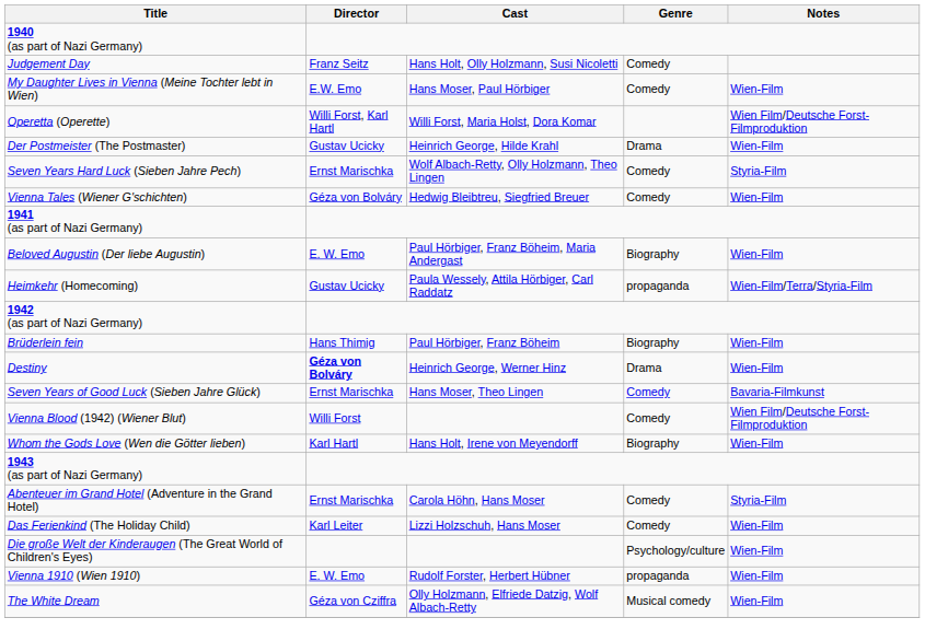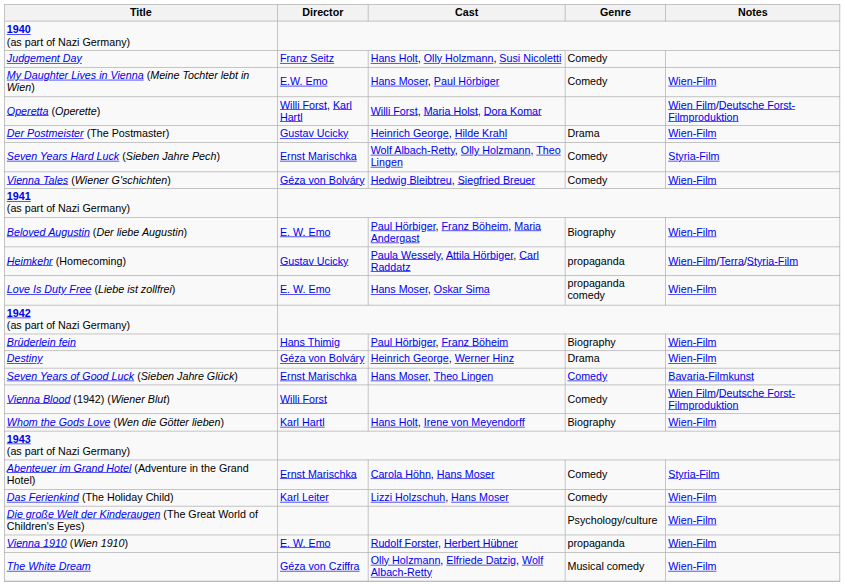+ row: Love Is Duty Free (Liebe ist zollfrei) | E. W. Emo | Hans Moser, Oskar Sima | propaganda comedy | Wien-Film
Destiny | Director: bold -> normal
